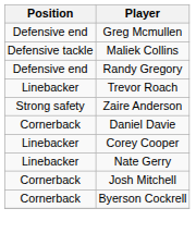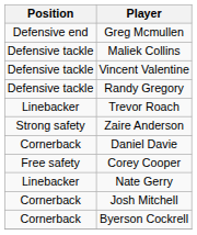+ row: Defensive tackle | Vincent Valentine
Randy Gregory | Position: Defensive end -> Defensive tackle
Corey Cooper | Position: Linebacker -> Free safety
